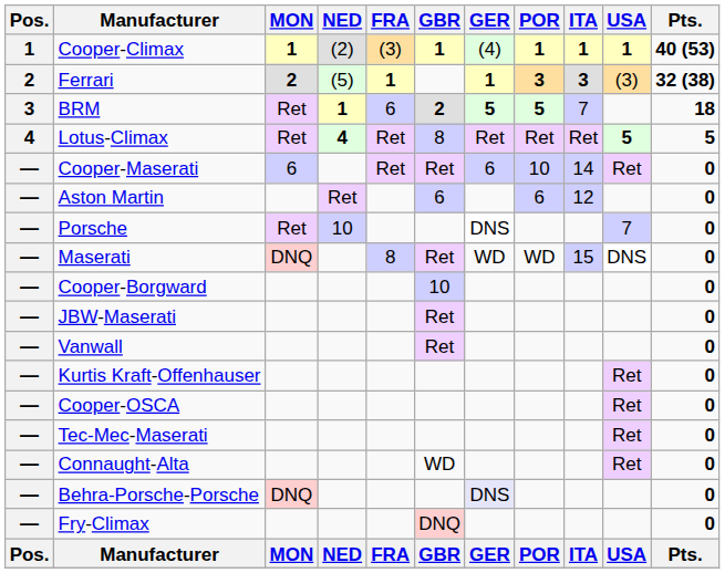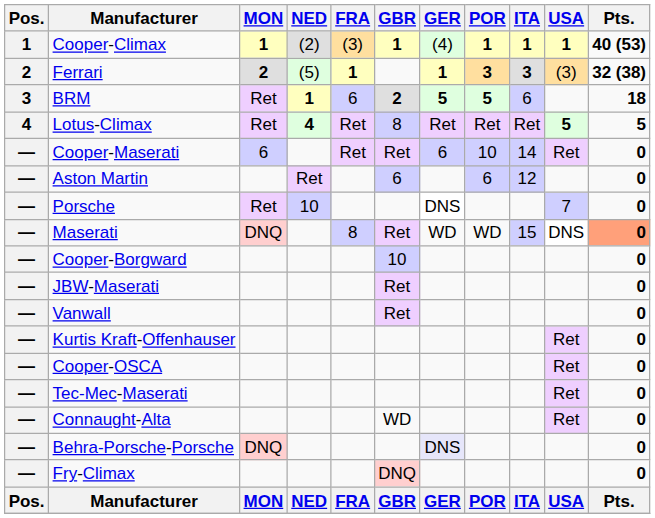BRM | ITA: 7 -> 6
Maserati | Pts.: no background -> lightsalmon background
